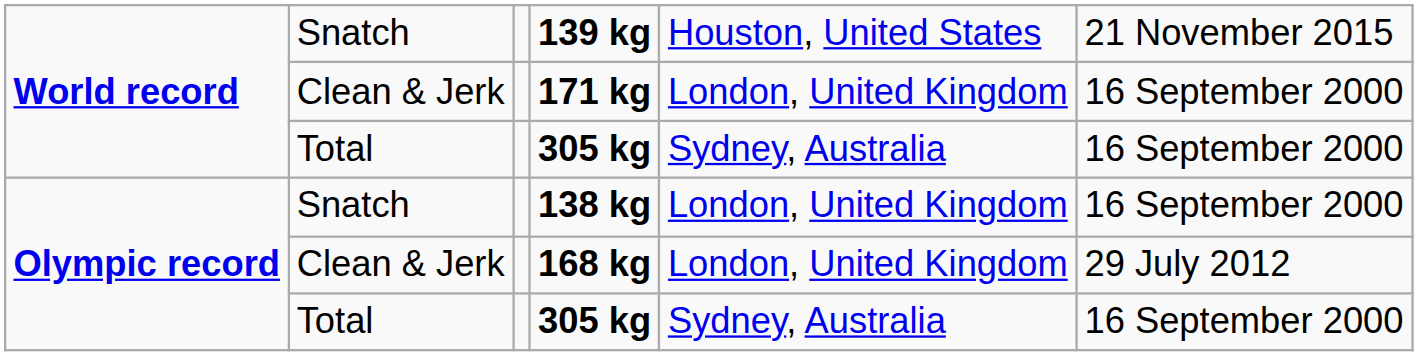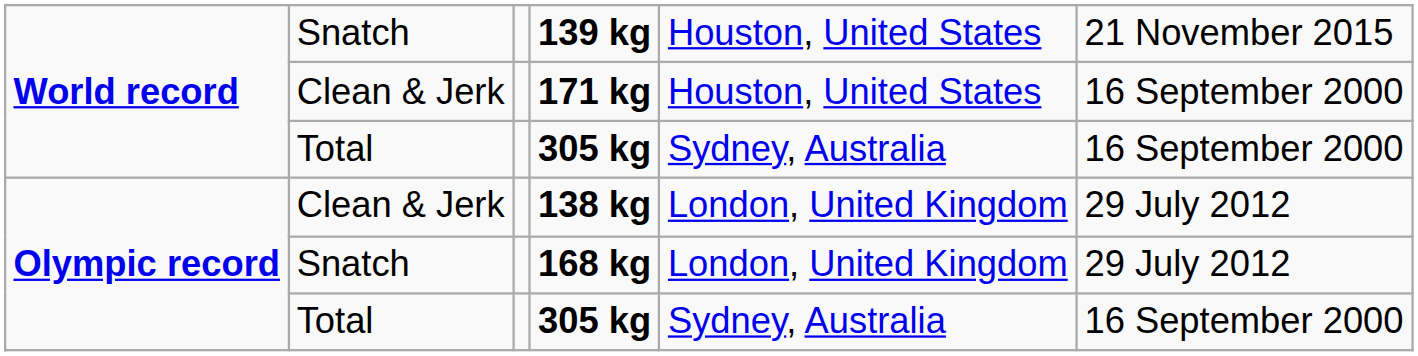171 kg | column 5: London, United Kingdom -> Houston, United States
138 kg | column 2: Snatch -> Clean & Jerk
138 kg | column 6: 16 September 2000 -> 29 July 2012
168 kg | column 2: Clean & Jerk -> Snatch
